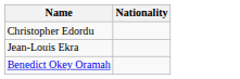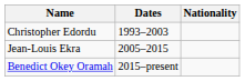+ column: Dates | 1993–2003 | 2005–2015 | 2015–present
